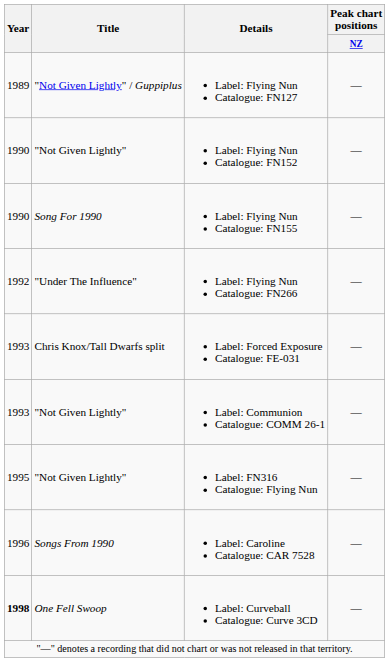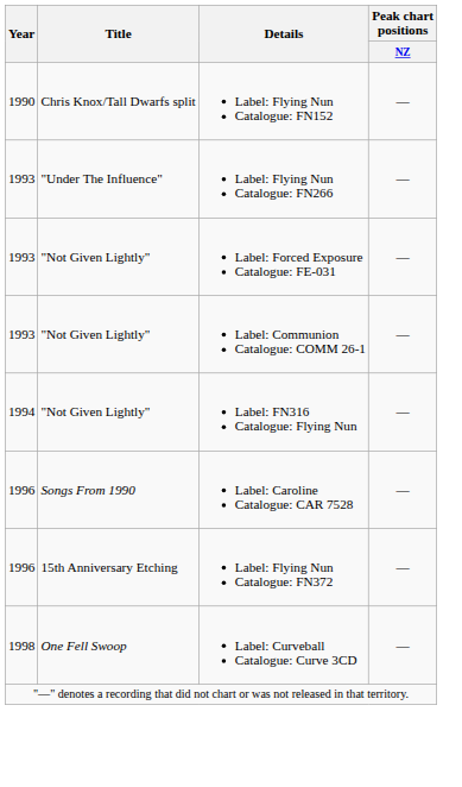- row: 1989 | "Not Given Lightly" / Guppiplus | Label: Flying Nun Catalogue: FN127 | —
Label: Flying Nun Catalogue: FN152 | Title: "Not Given Lightly" -> Chris Knox/Tall Dwarfs split
- row: 1990 | Song For 1990 | Label: Flying Nun Catalogue: FN155 | —
Label: Flying Nun Catalogue: FN266 | Year: 1992 -> 1993
Label: Forced Exposure Catalogue: FE-031 | Title: Chris Knox/Tall Dwarfs split -> "Not Given Lightly"
Label: FN316 Catalogue: Flying Nun | Year: 1995 -> 1994
+ row: 1996 | 15th Anniversary Etching | Label: Flying Nun Catalogue: FN372 | —
Label: Curveball Catalogue: Curve 3CD | Year: bold -> normal
